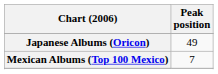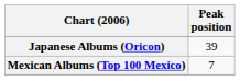Japanese Albums (Oricon) | Peak position: 49 -> 39
